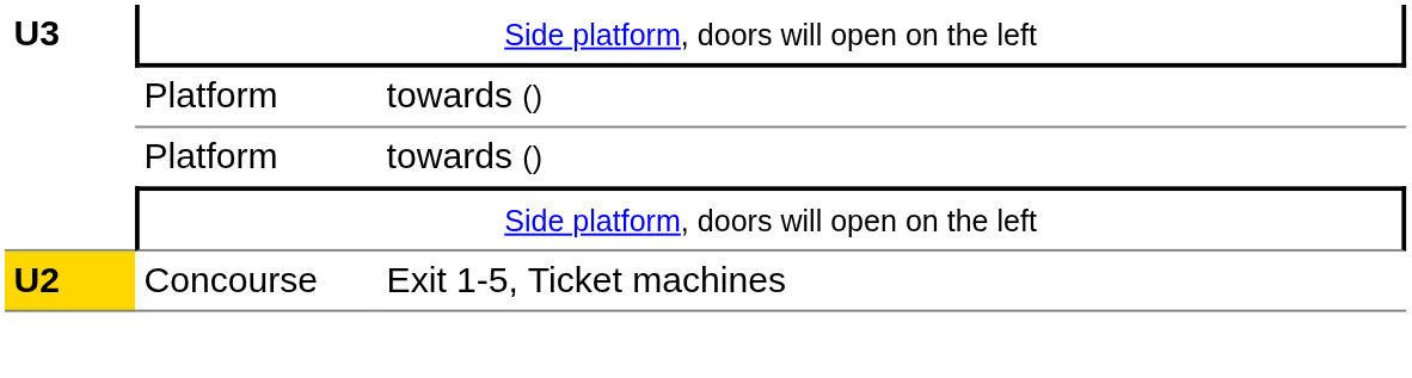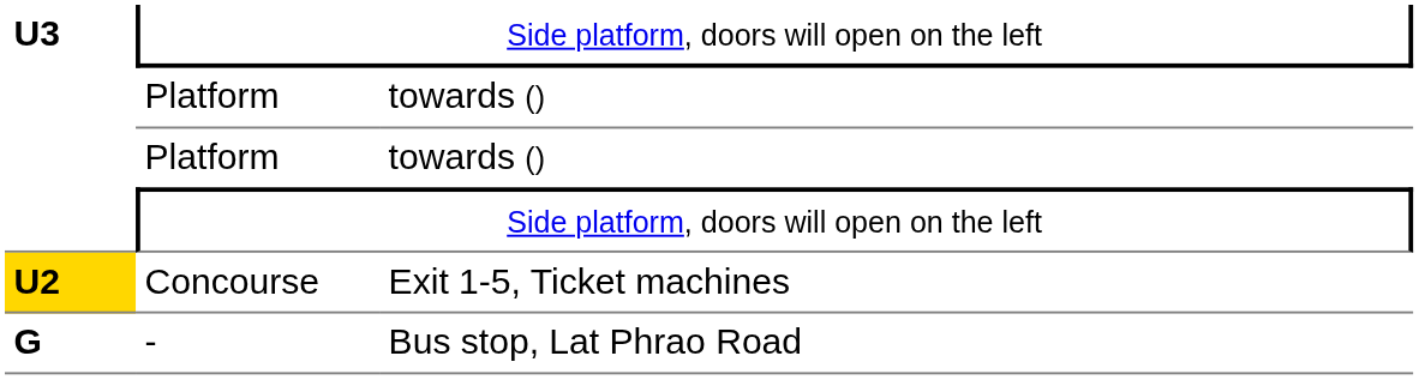+ row: G | - | Bus stop, Lat Phrao Road
